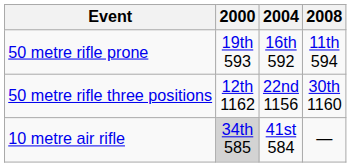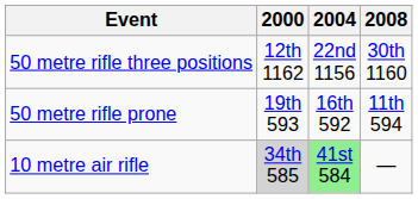rows swapped: 50 metre rifle three positions <-> 50 metre rifle prone
10 metre air rifle | 2004: no background -> lightgreen background
